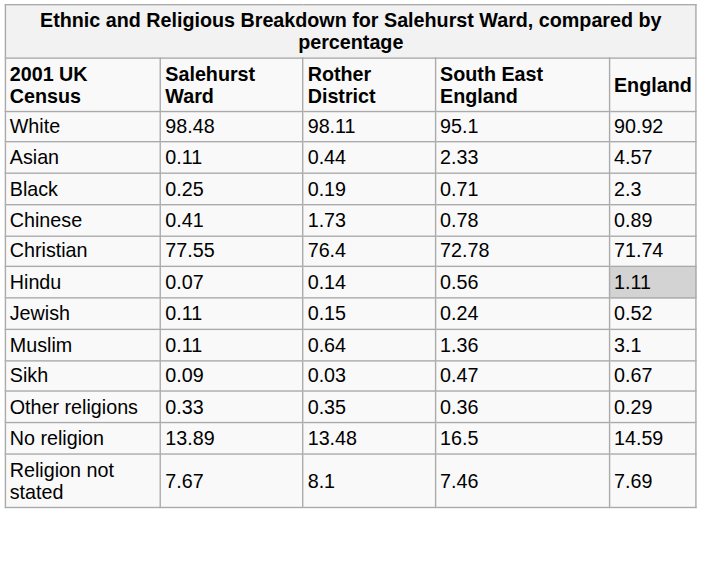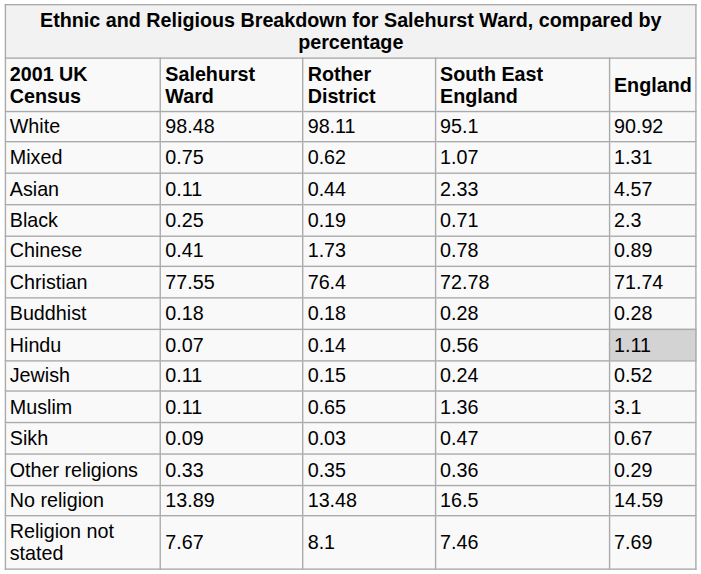+ row: Mixed | 0.75 | 0.62 | 1.07 | 1.31
+ row: Buddhist | 0.18 | 0.18 | 0.28 | 0.28
Muslim | Rother District: 0.64 -> 0.65
